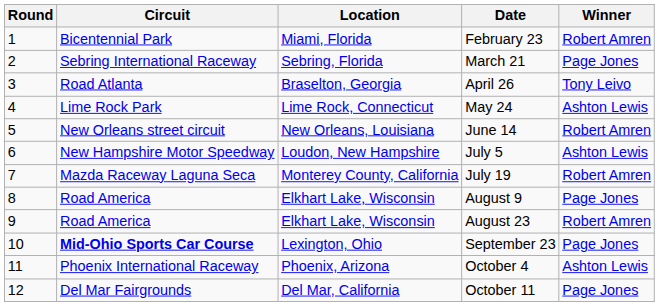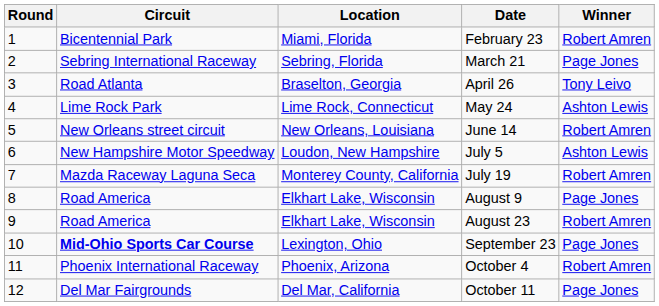October 4 | Winner: Ashton Lewis -> Robert Amren
